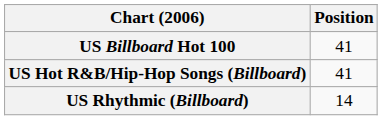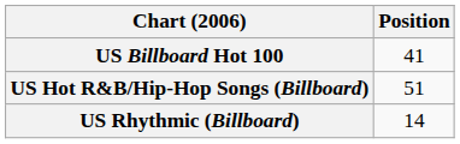US Hot R&B/Hip-Hop Songs (Billboard) | Position: 41 -> 51
